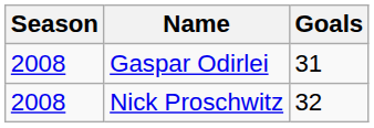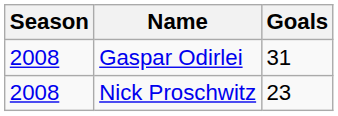Nick Proschwitz | Goals: 32 -> 23
